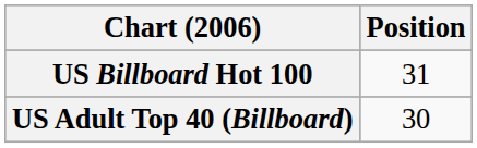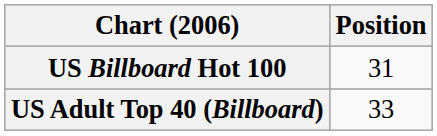US Adult Top 40 (Billboard) | Position: 30 -> 33
